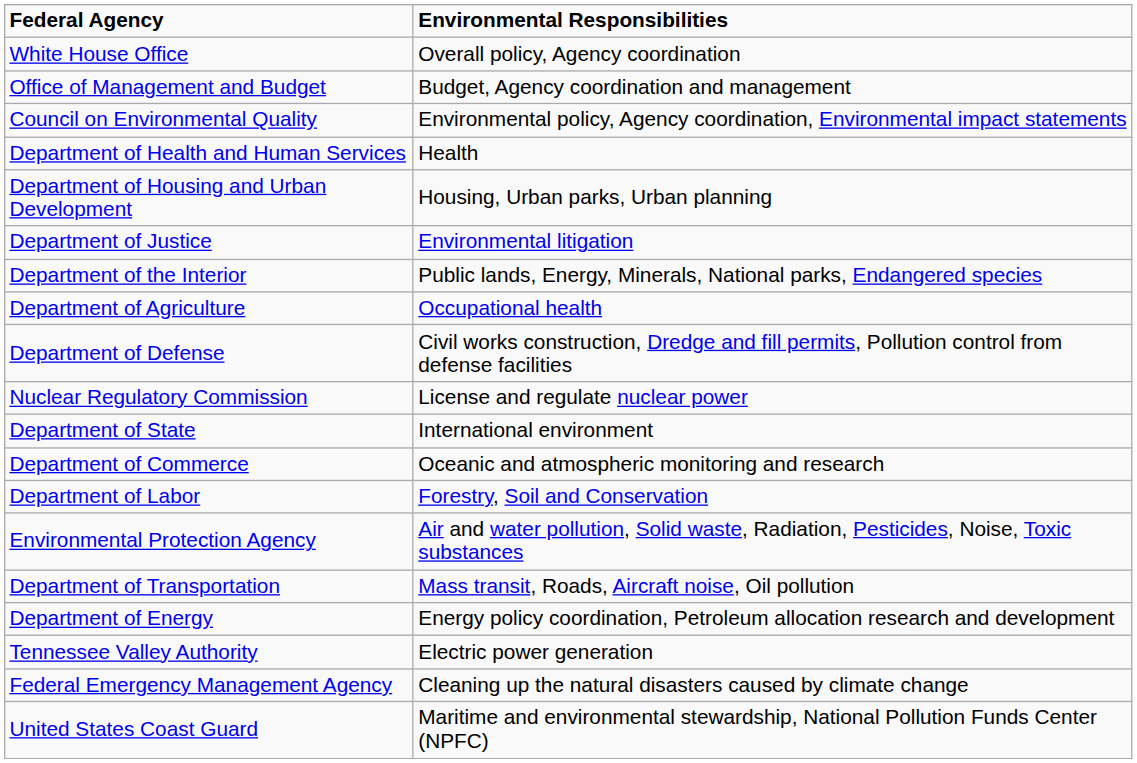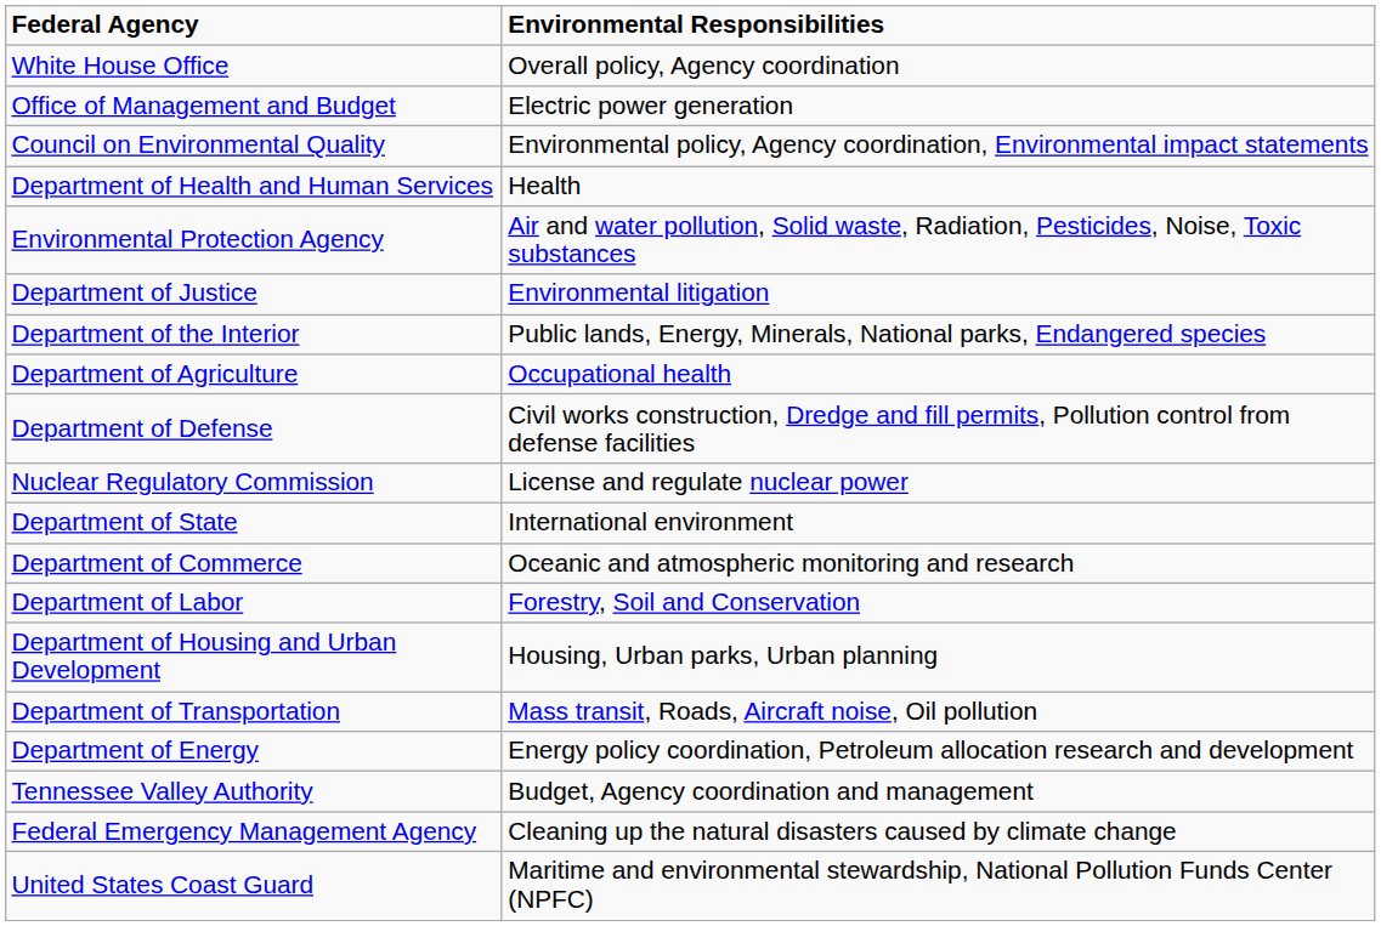Office of Management and Budget | Environmental Responsibilities: Budget, Agency coordination and management -> Electric power generation
rows swapped: Environmental Protection Agency <-> Department of Housing and Urban Development
Tennessee Valley Authority | Environmental Responsibilities: Electric power generation -> Budget, Agency coordination and management
